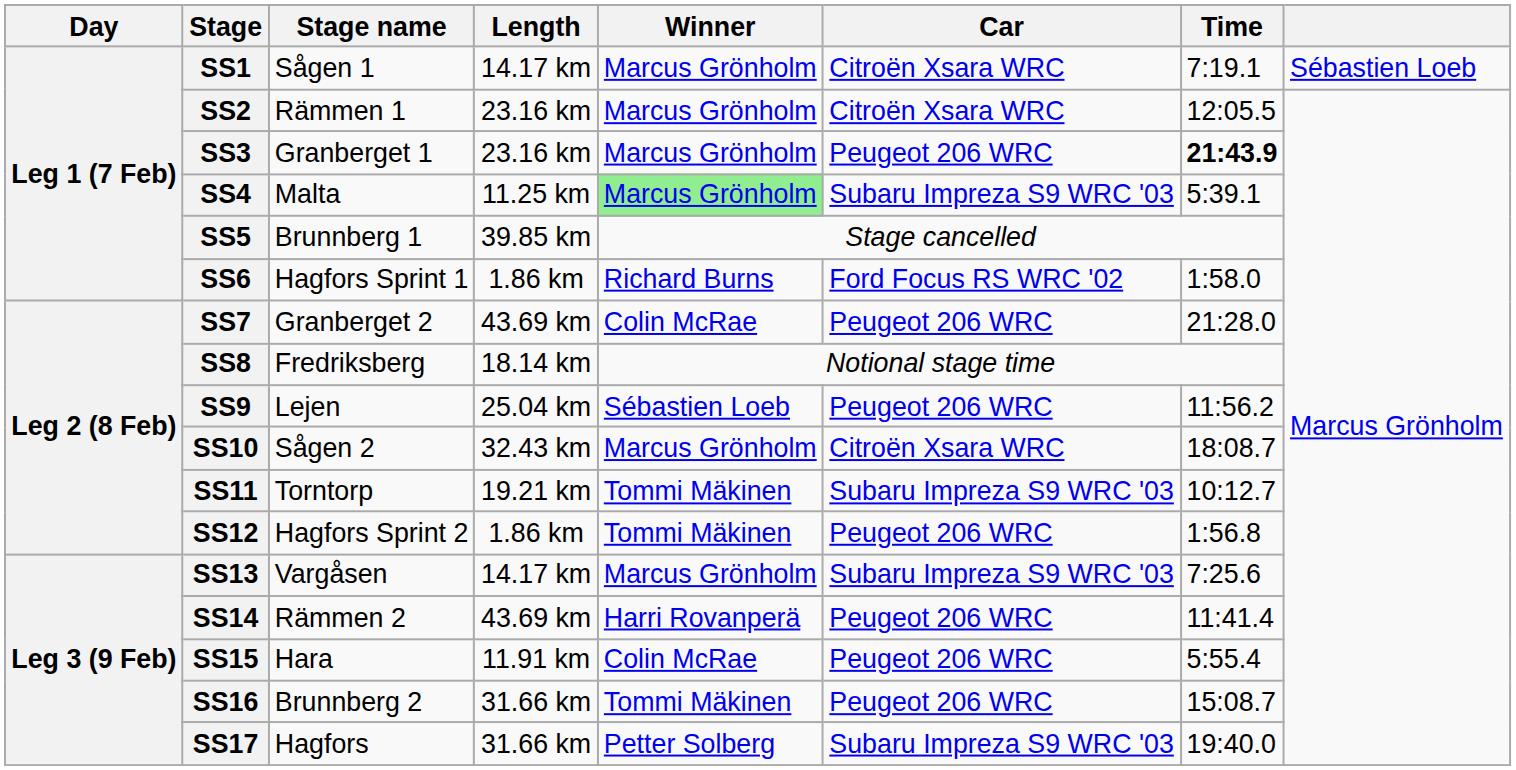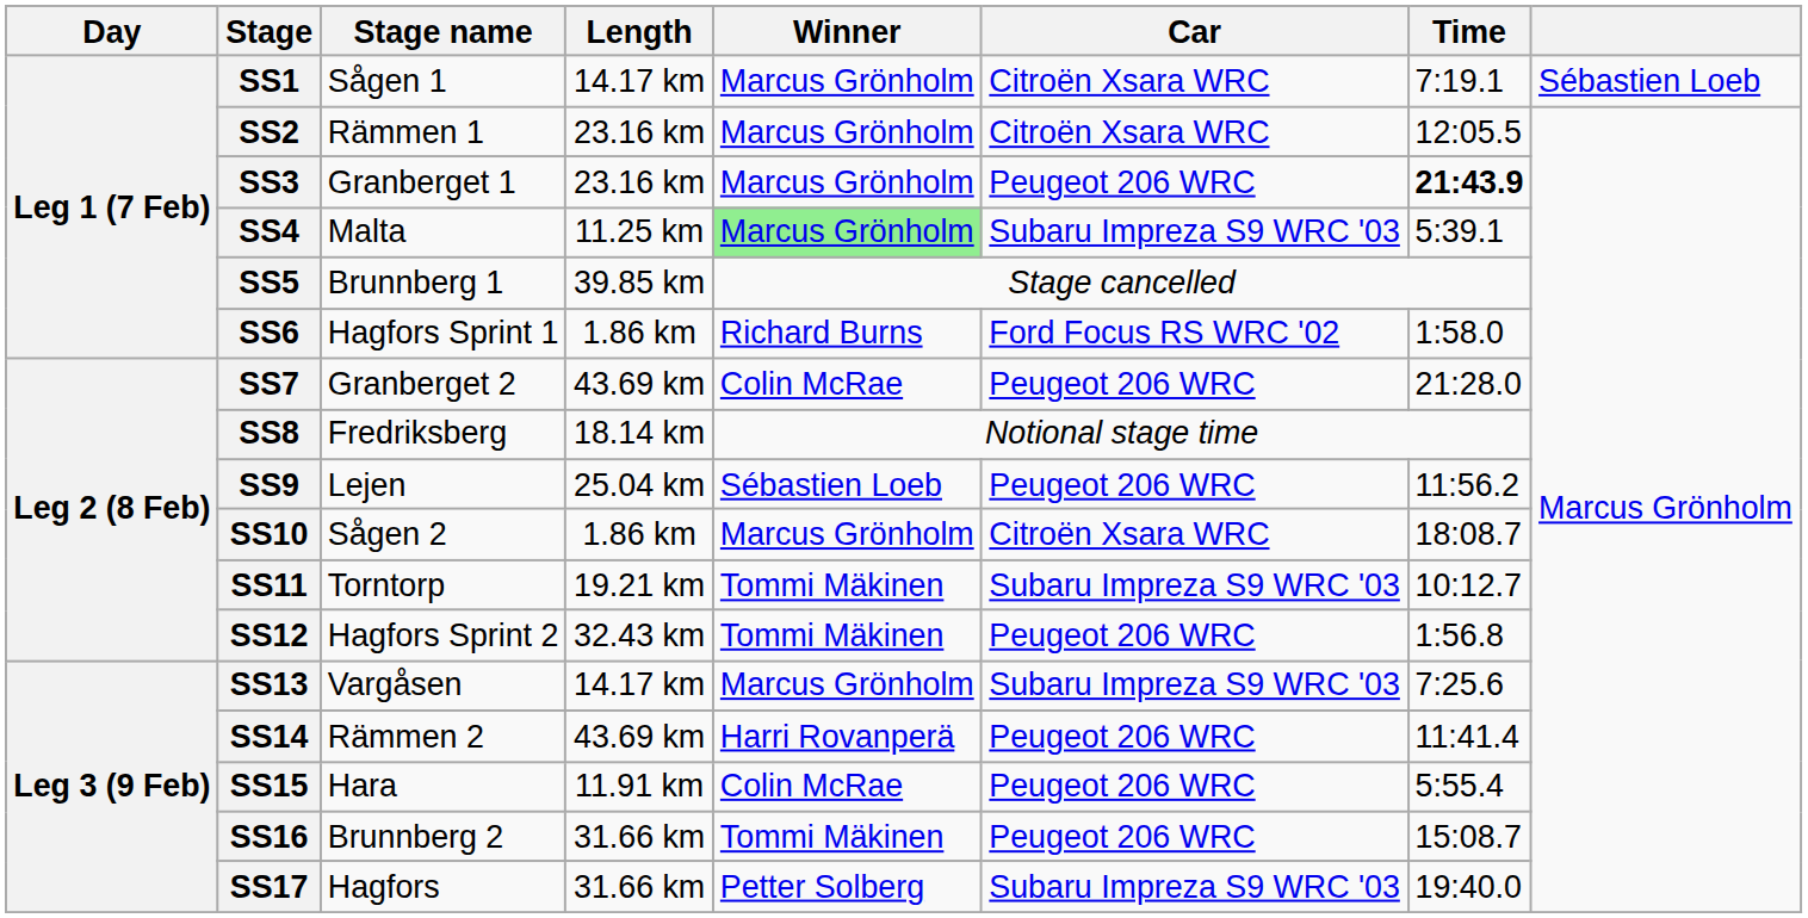SS10 | Length: 32.43 km -> 1.86 km
SS12 | Length: 1.86 km -> 32.43 km
